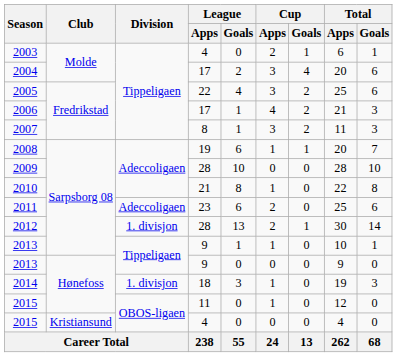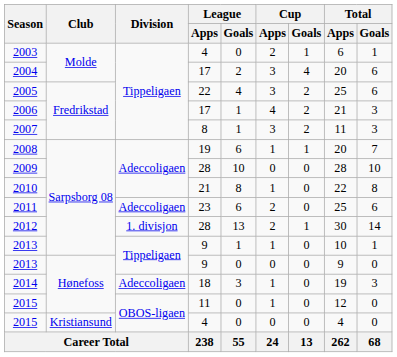2014 | Division: 1. divisjon -> Adeccoligaen
